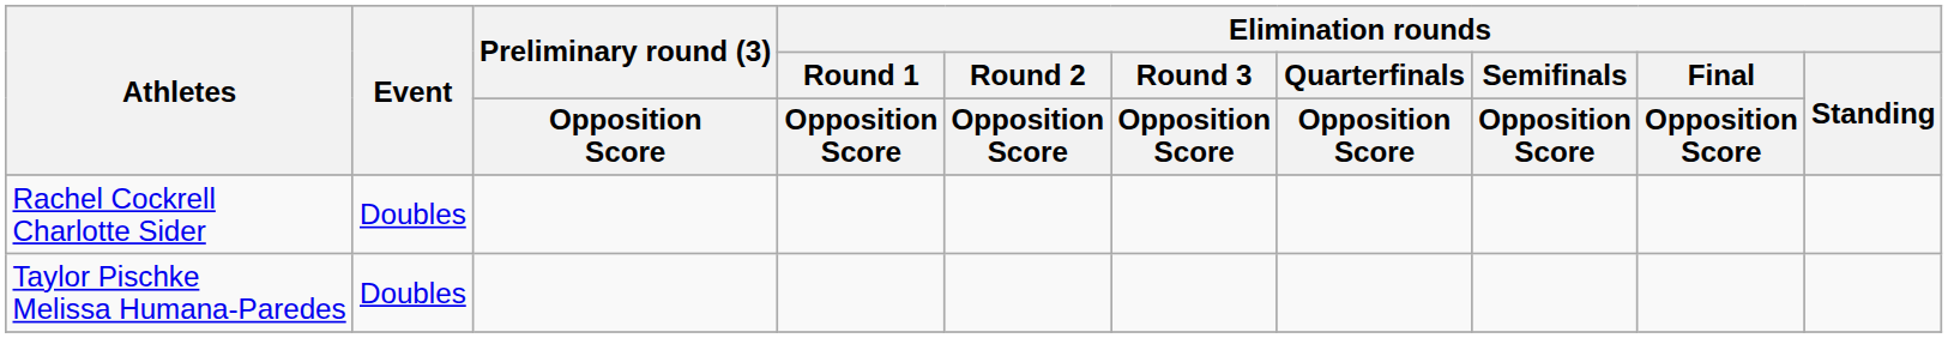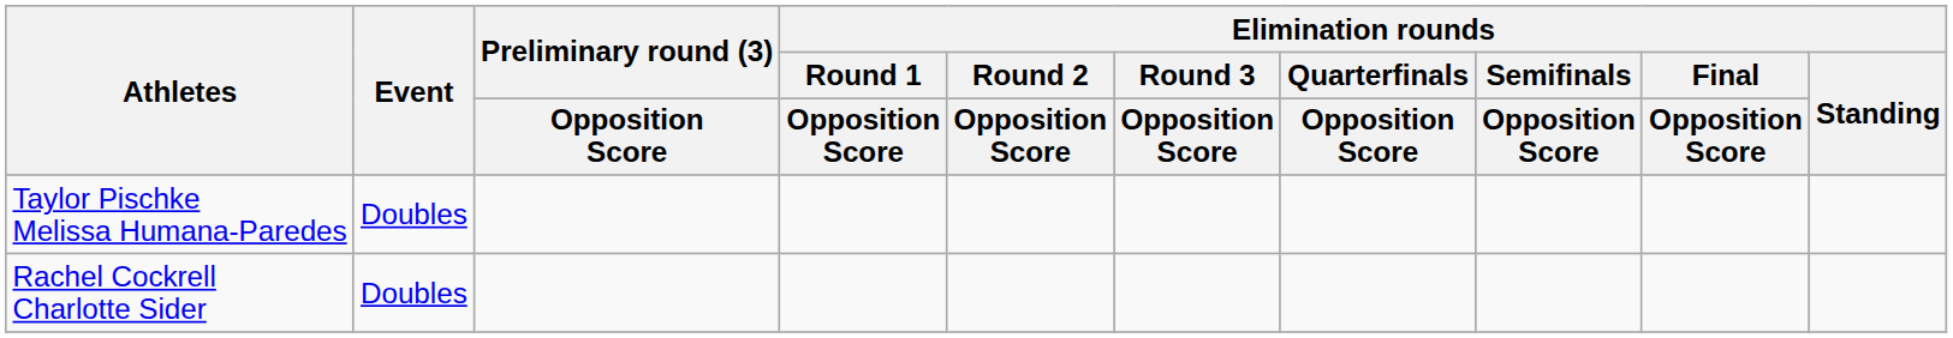rows swapped: Taylor Pischke Melissa Humana-Paredes <-> Rachel Cockrell Charlotte Sider
